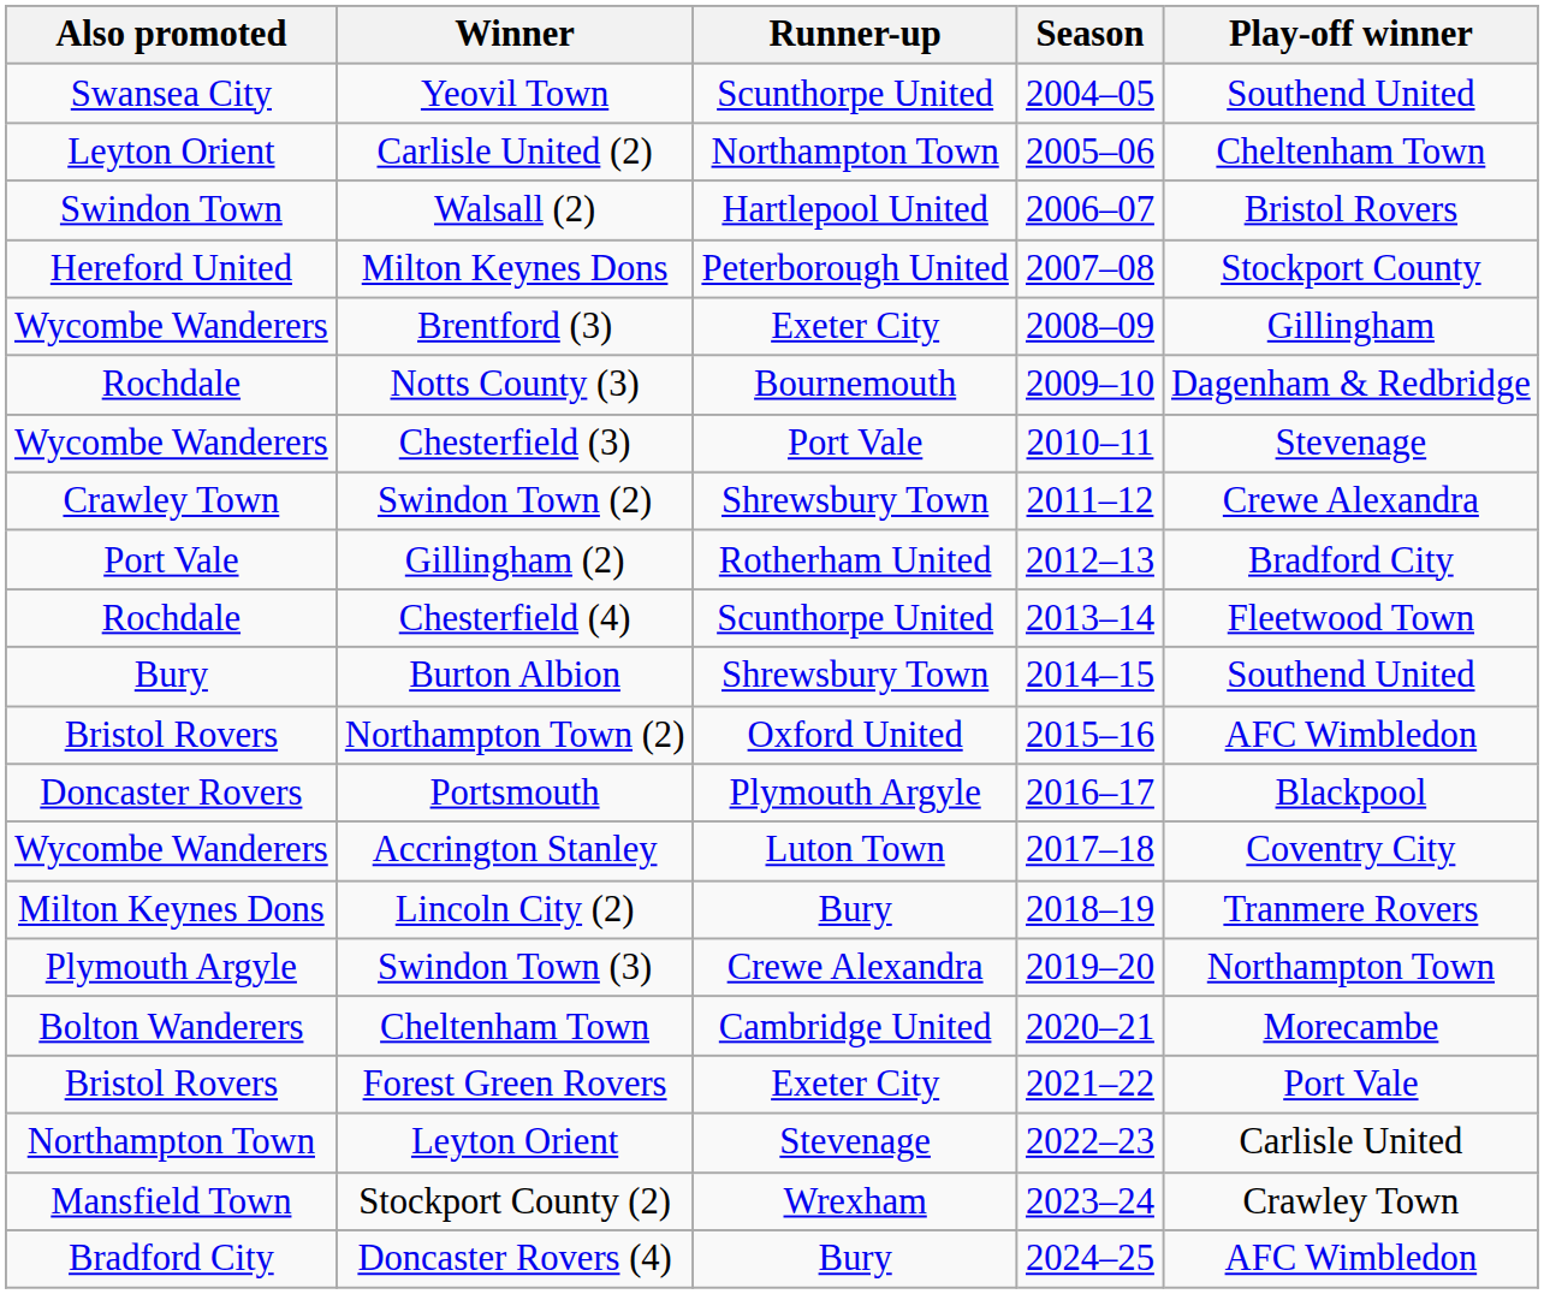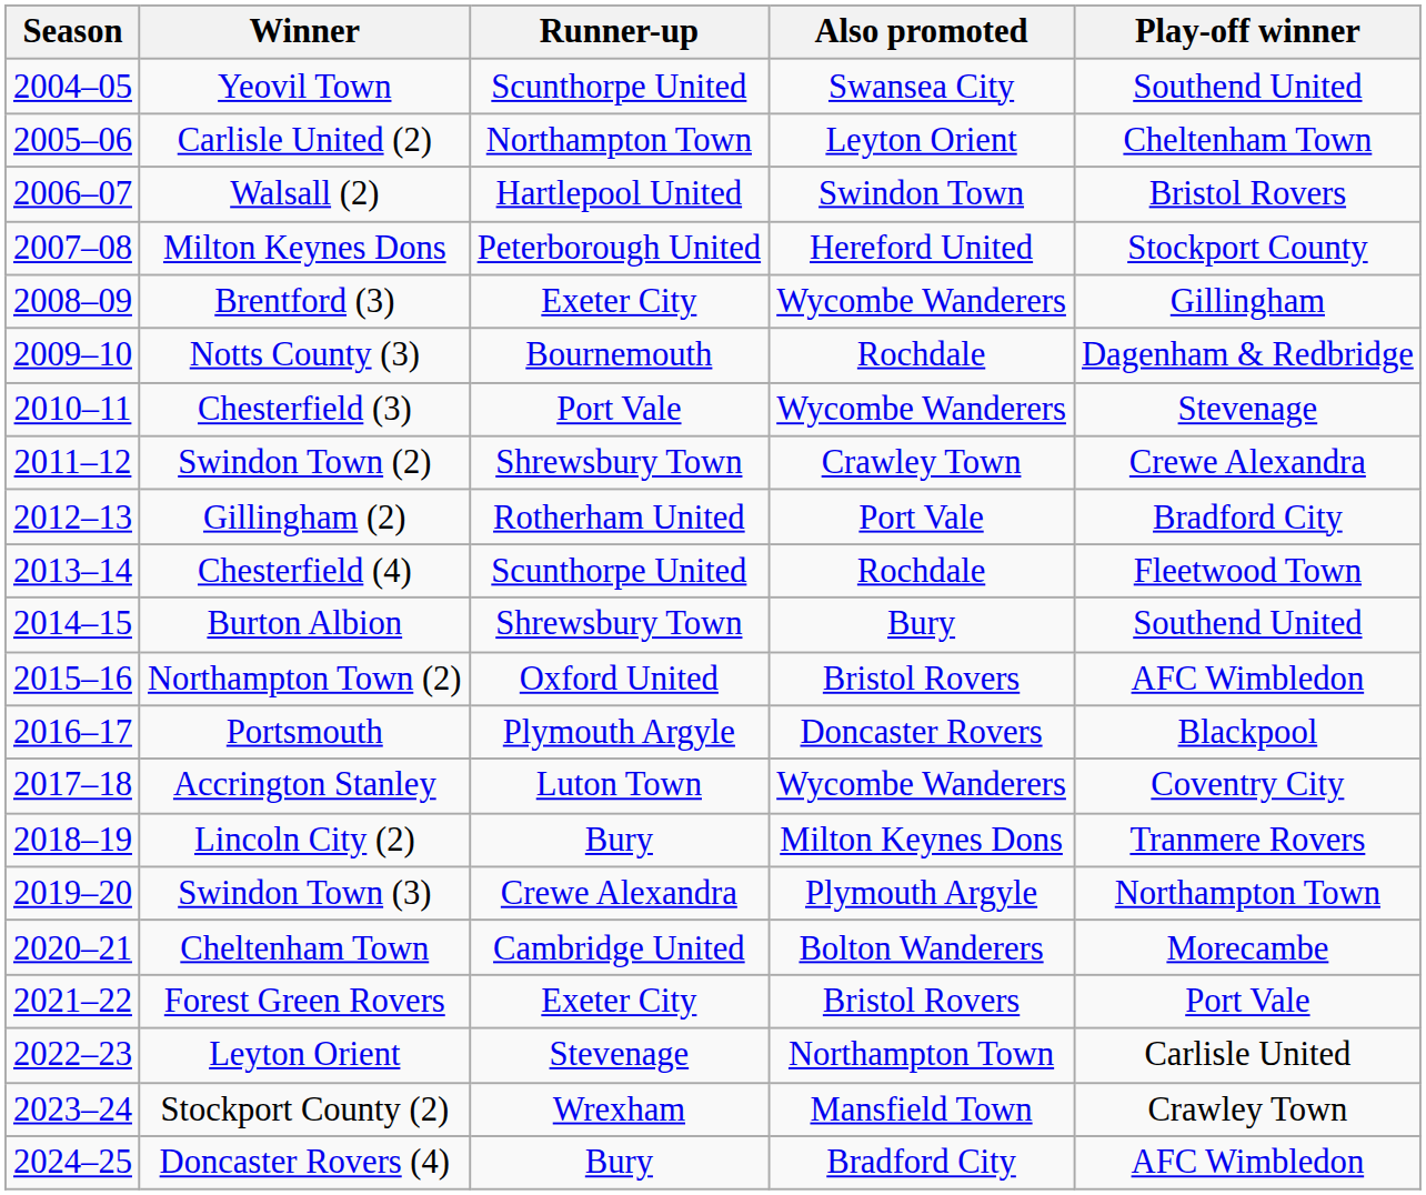columns swapped: Season <-> Also promoted
